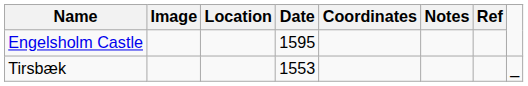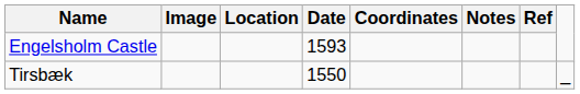Engelsholm Castle | Date: 1595 -> 1593
Tirsbæk | Date: 1553 -> 1550
